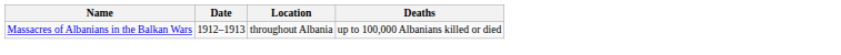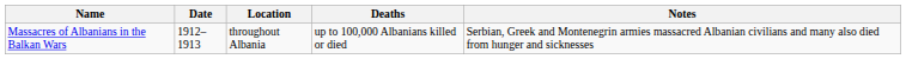+ column: Notes | Serbian, Greek and Montenegrin armies massacred Albanian civilians and many also died from hunger and sicknesses
